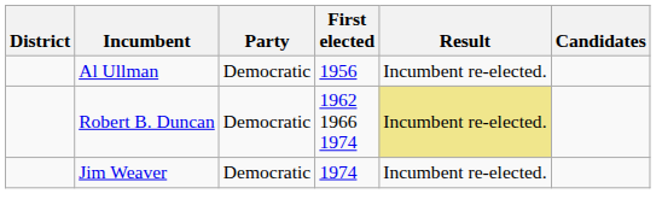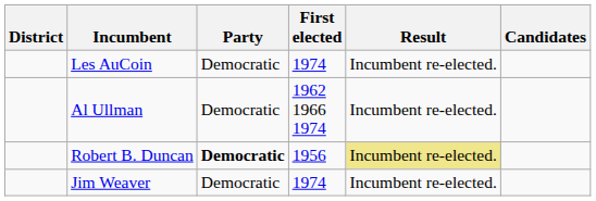+ row: Les AuCoin | Democratic | 1974 | Incumbent re-elected.
Al Ullman | First elected: 1956 -> 1962 1966 1974
Robert B. Duncan | Party: normal -> bold
Robert B. Duncan | First elected: 1962 1966 1974 -> 1956
